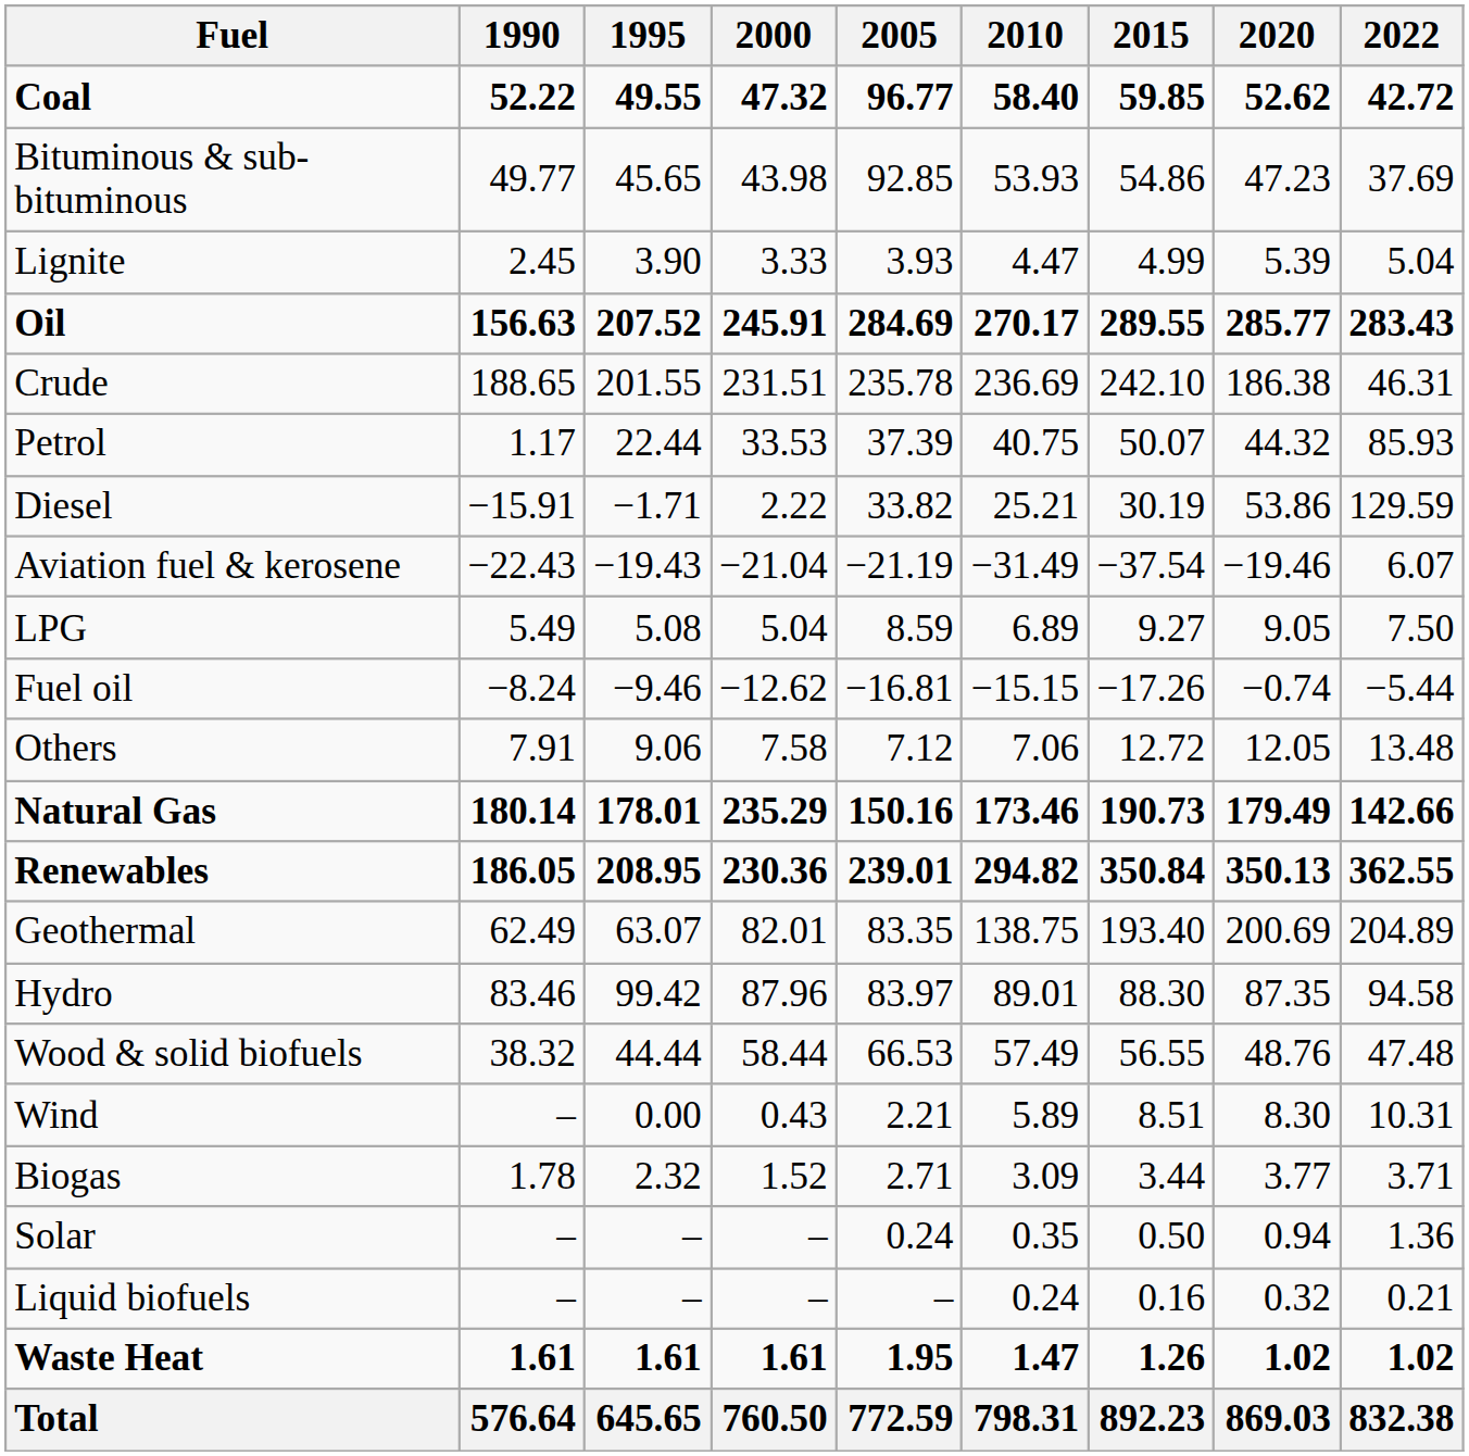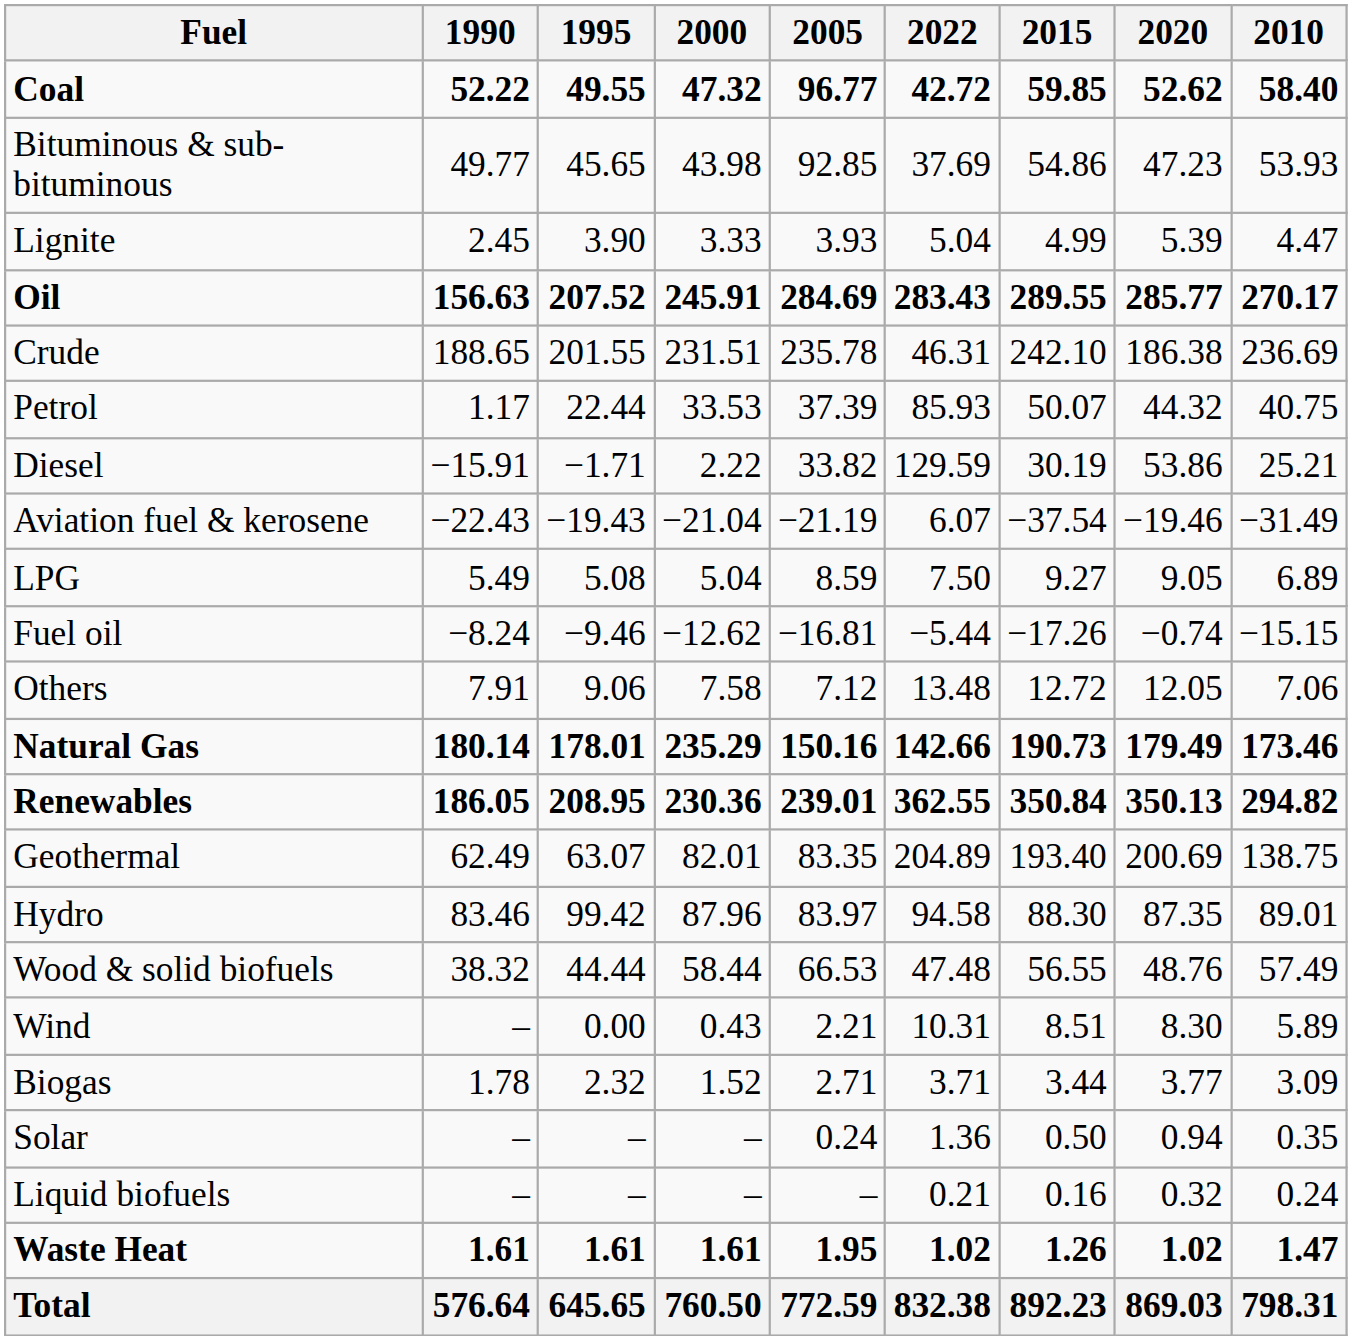columns swapped: 2010 <-> 2022
